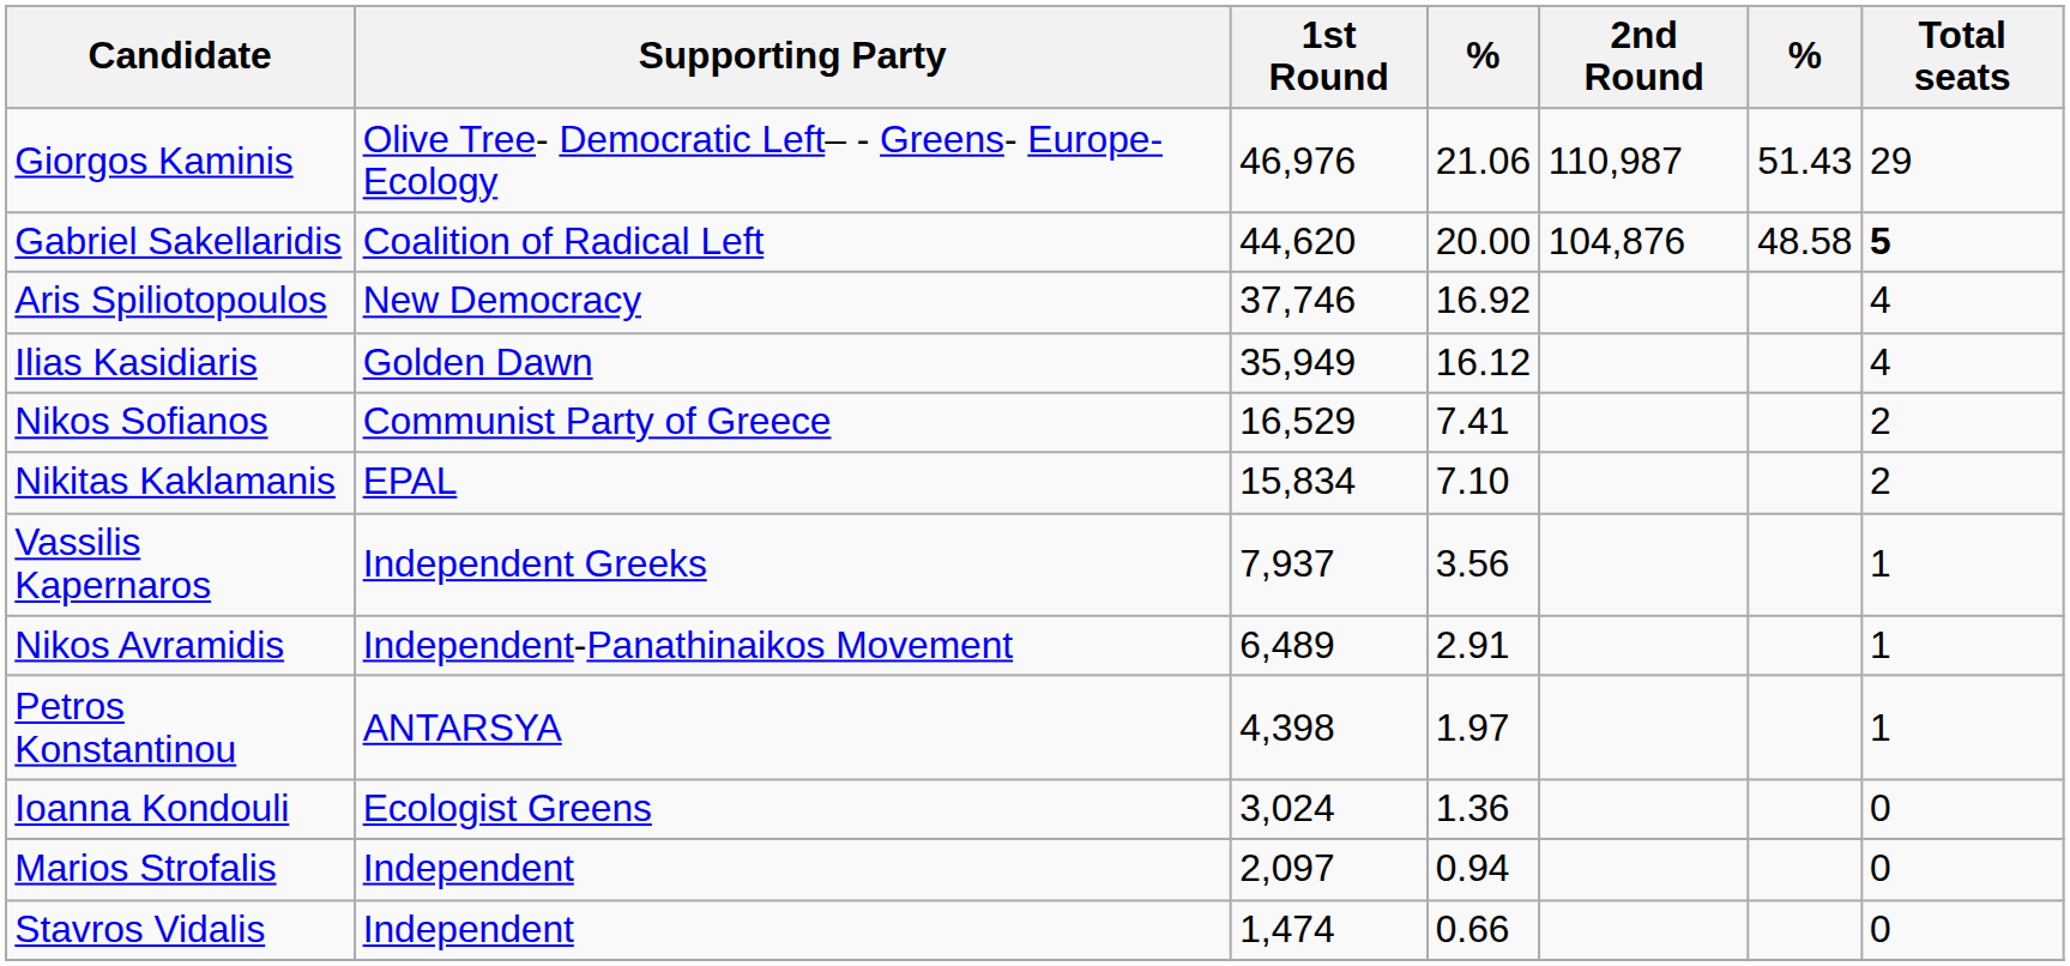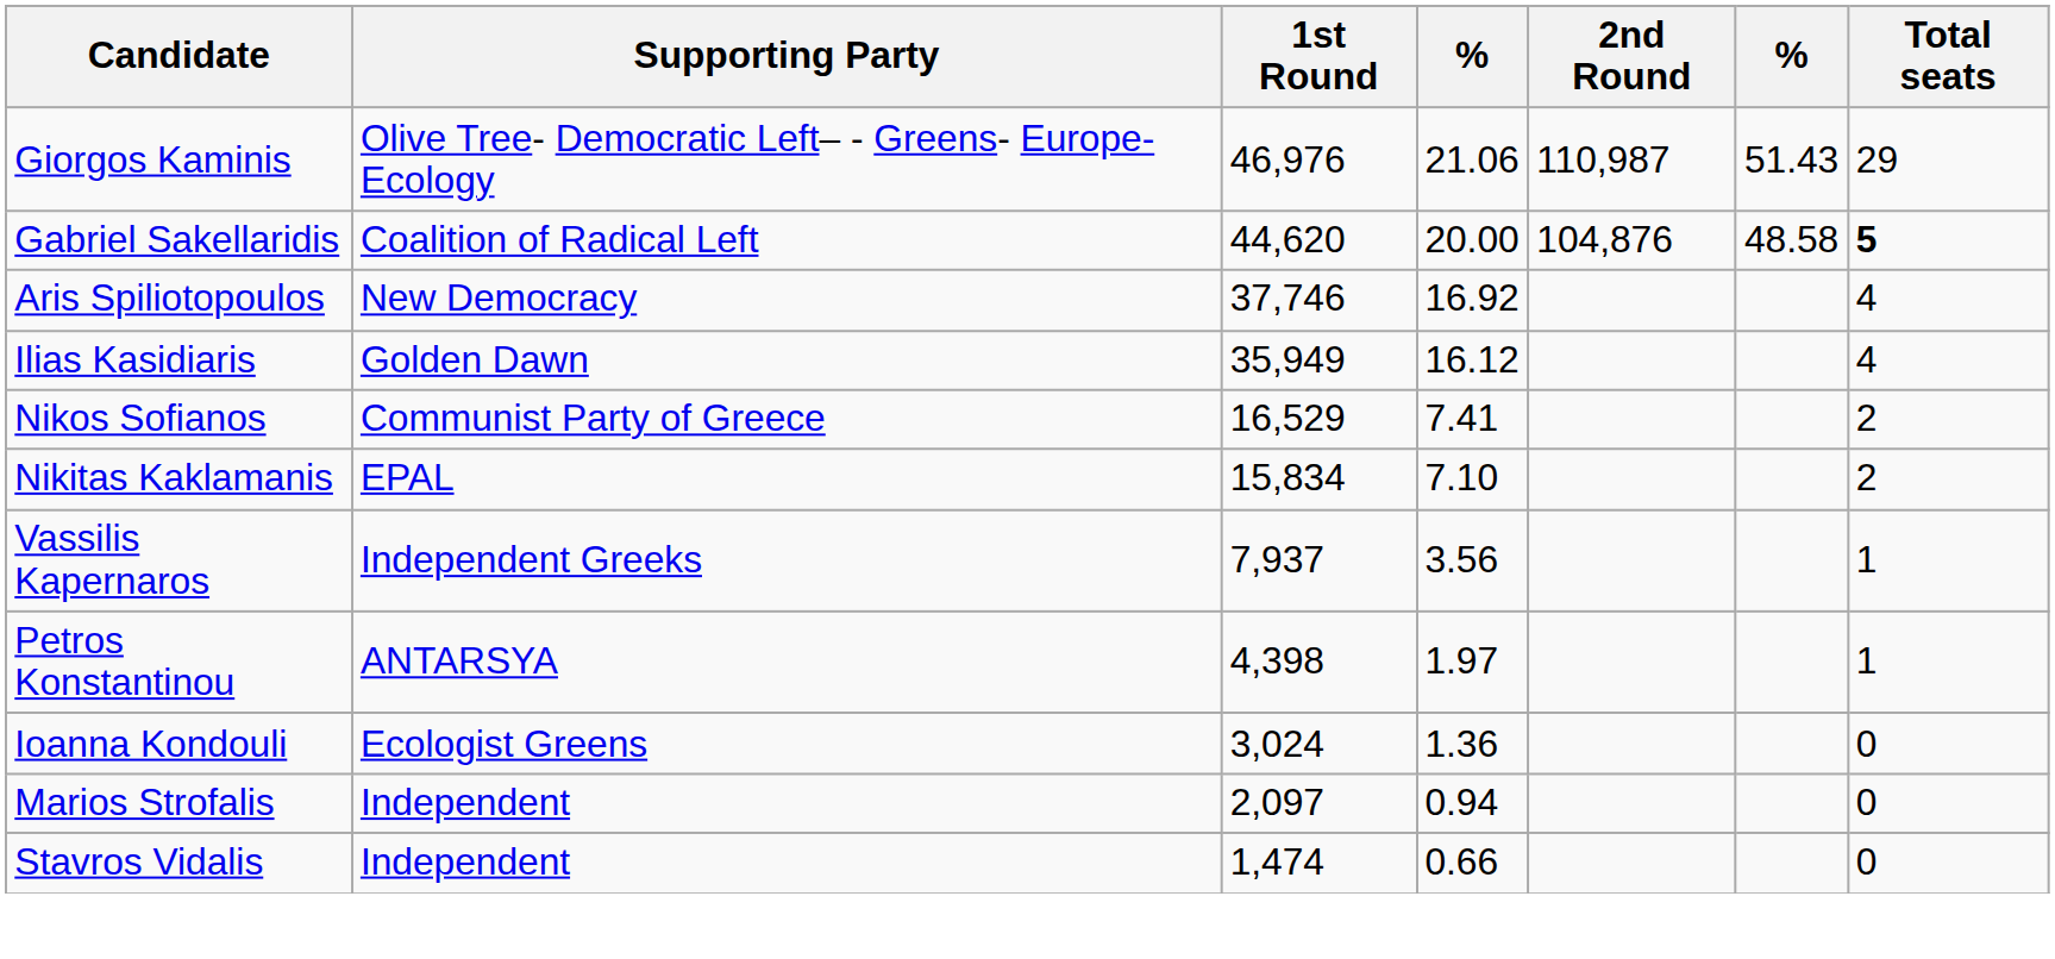- row: Nikos Avramidis | Independent-Panathinaikos Movement | 6,489 | 2.91 | 1
